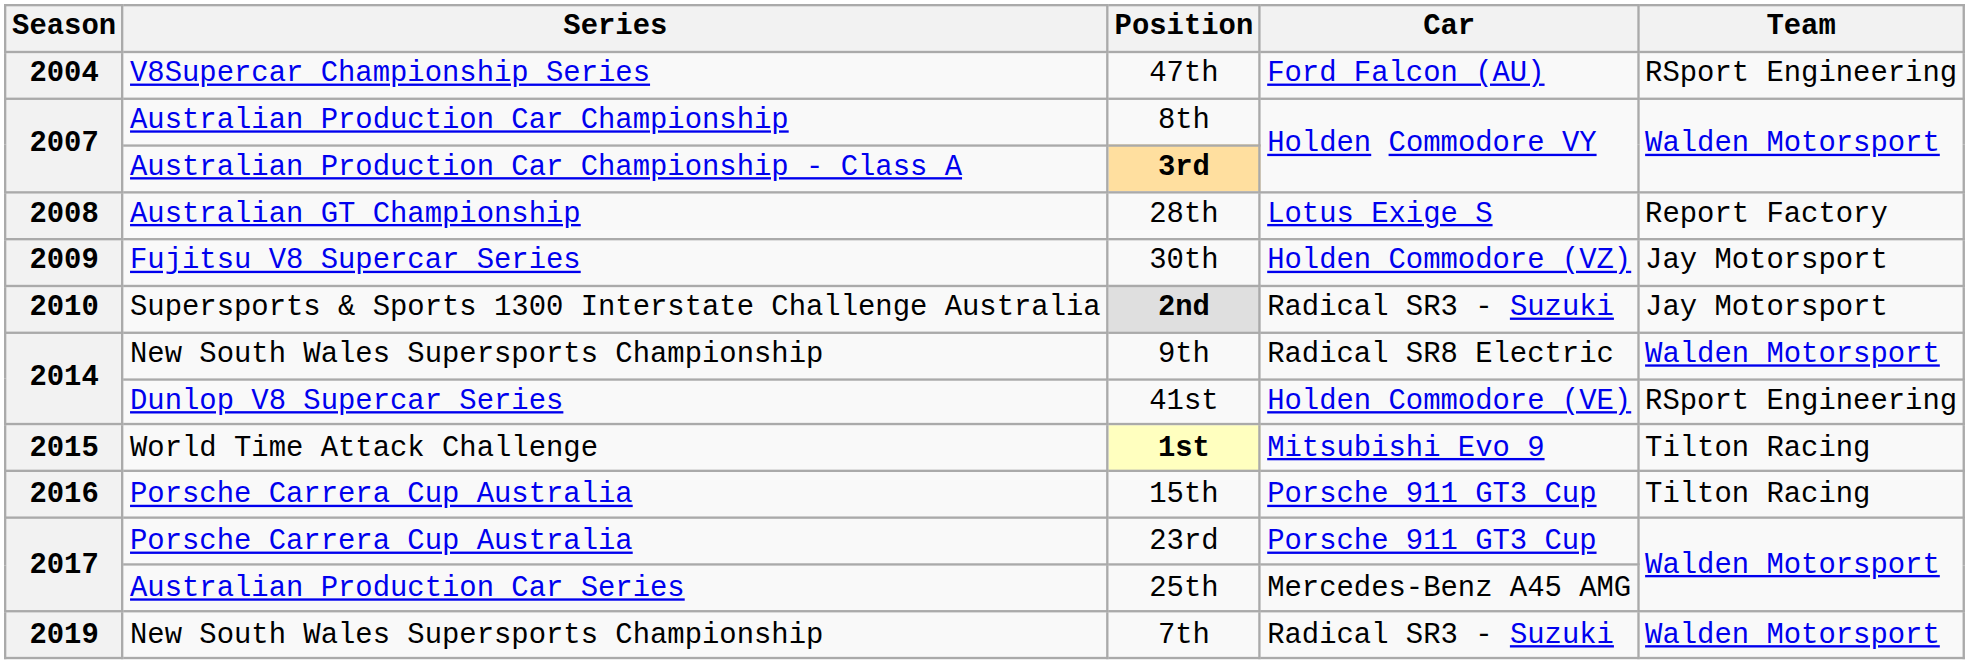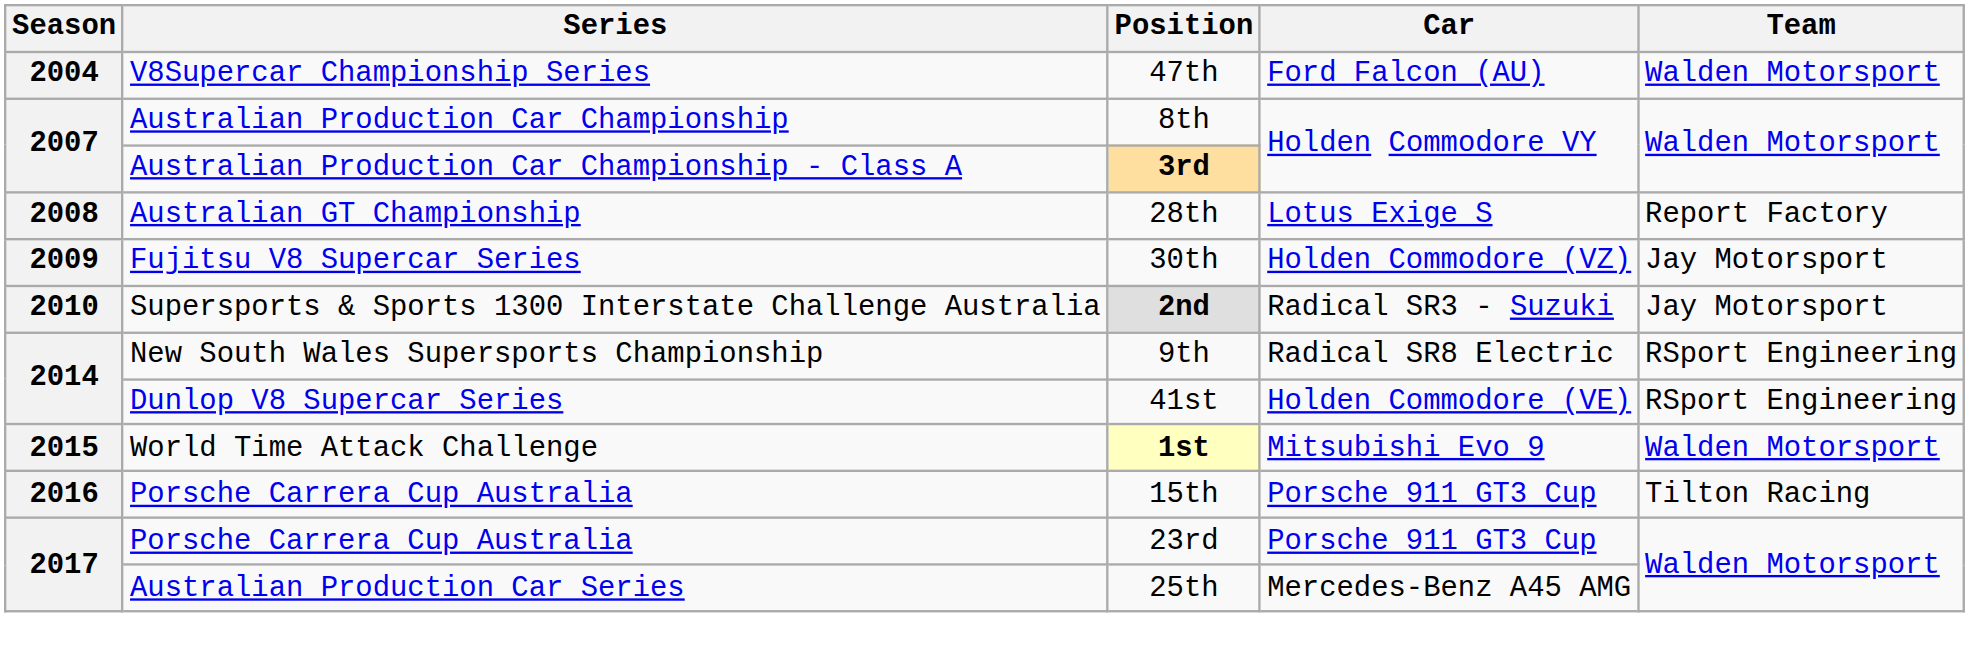47th | Team: RSport Engineering -> Walden Motorsport
9th | Team: Walden Motorsport -> RSport Engineering
1st | Team: Tilton Racing -> Walden Motorsport
- row: 2019 | New South Wales Supersports Championship | 7th | Radical SR3 - Suzuki | Walden Motorsport
